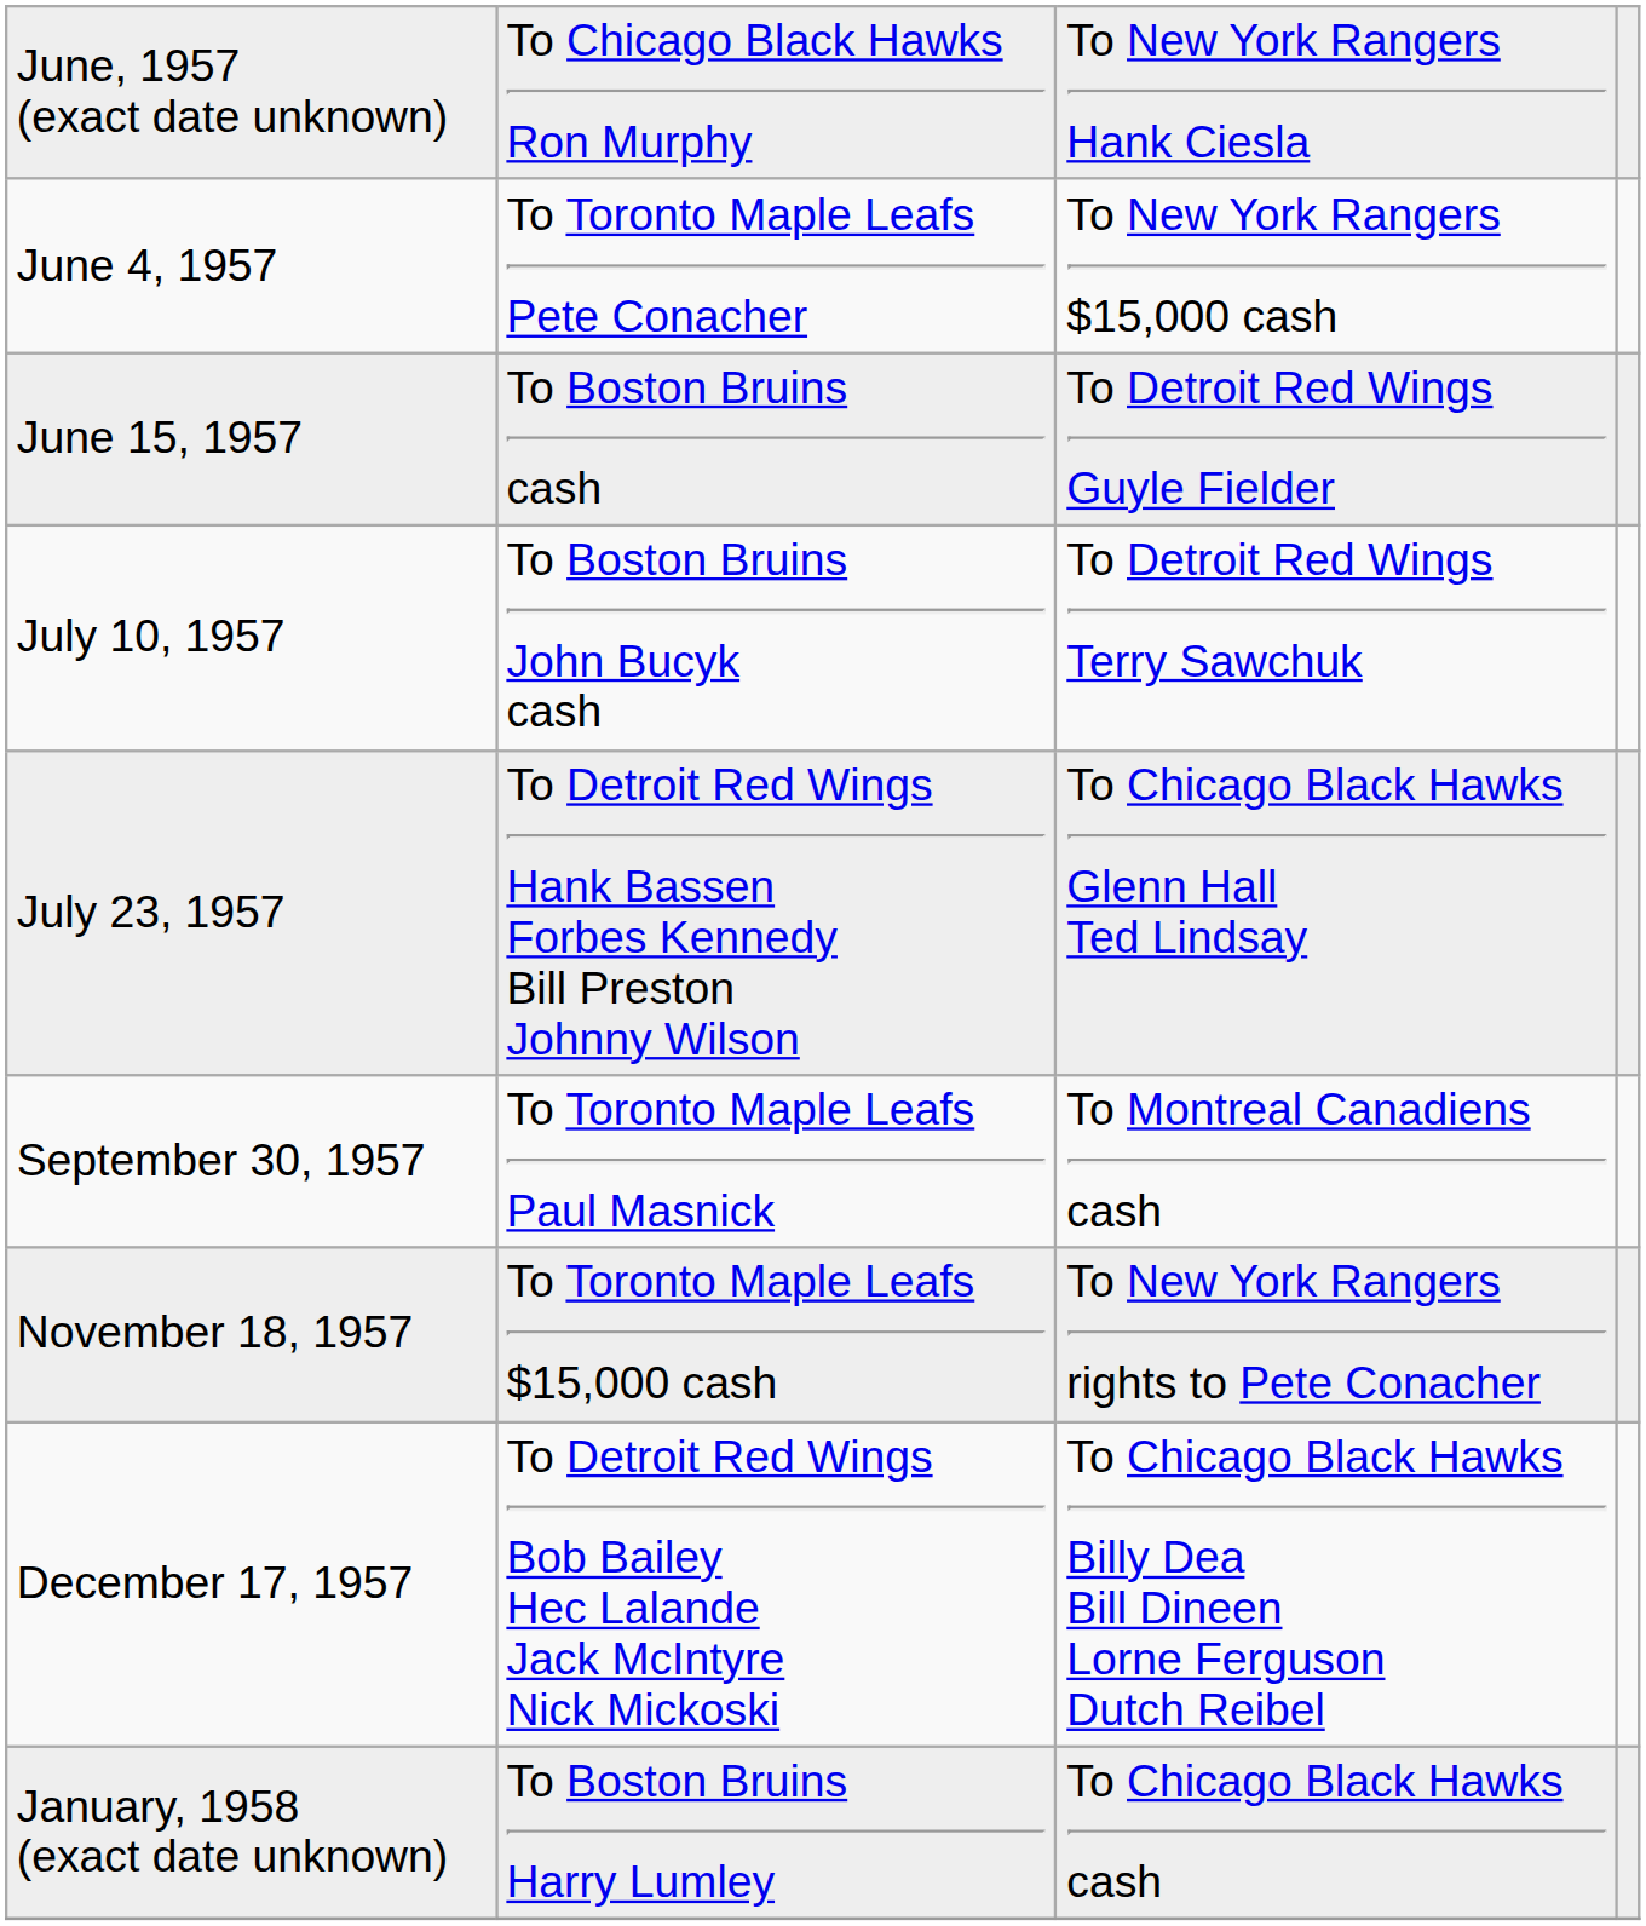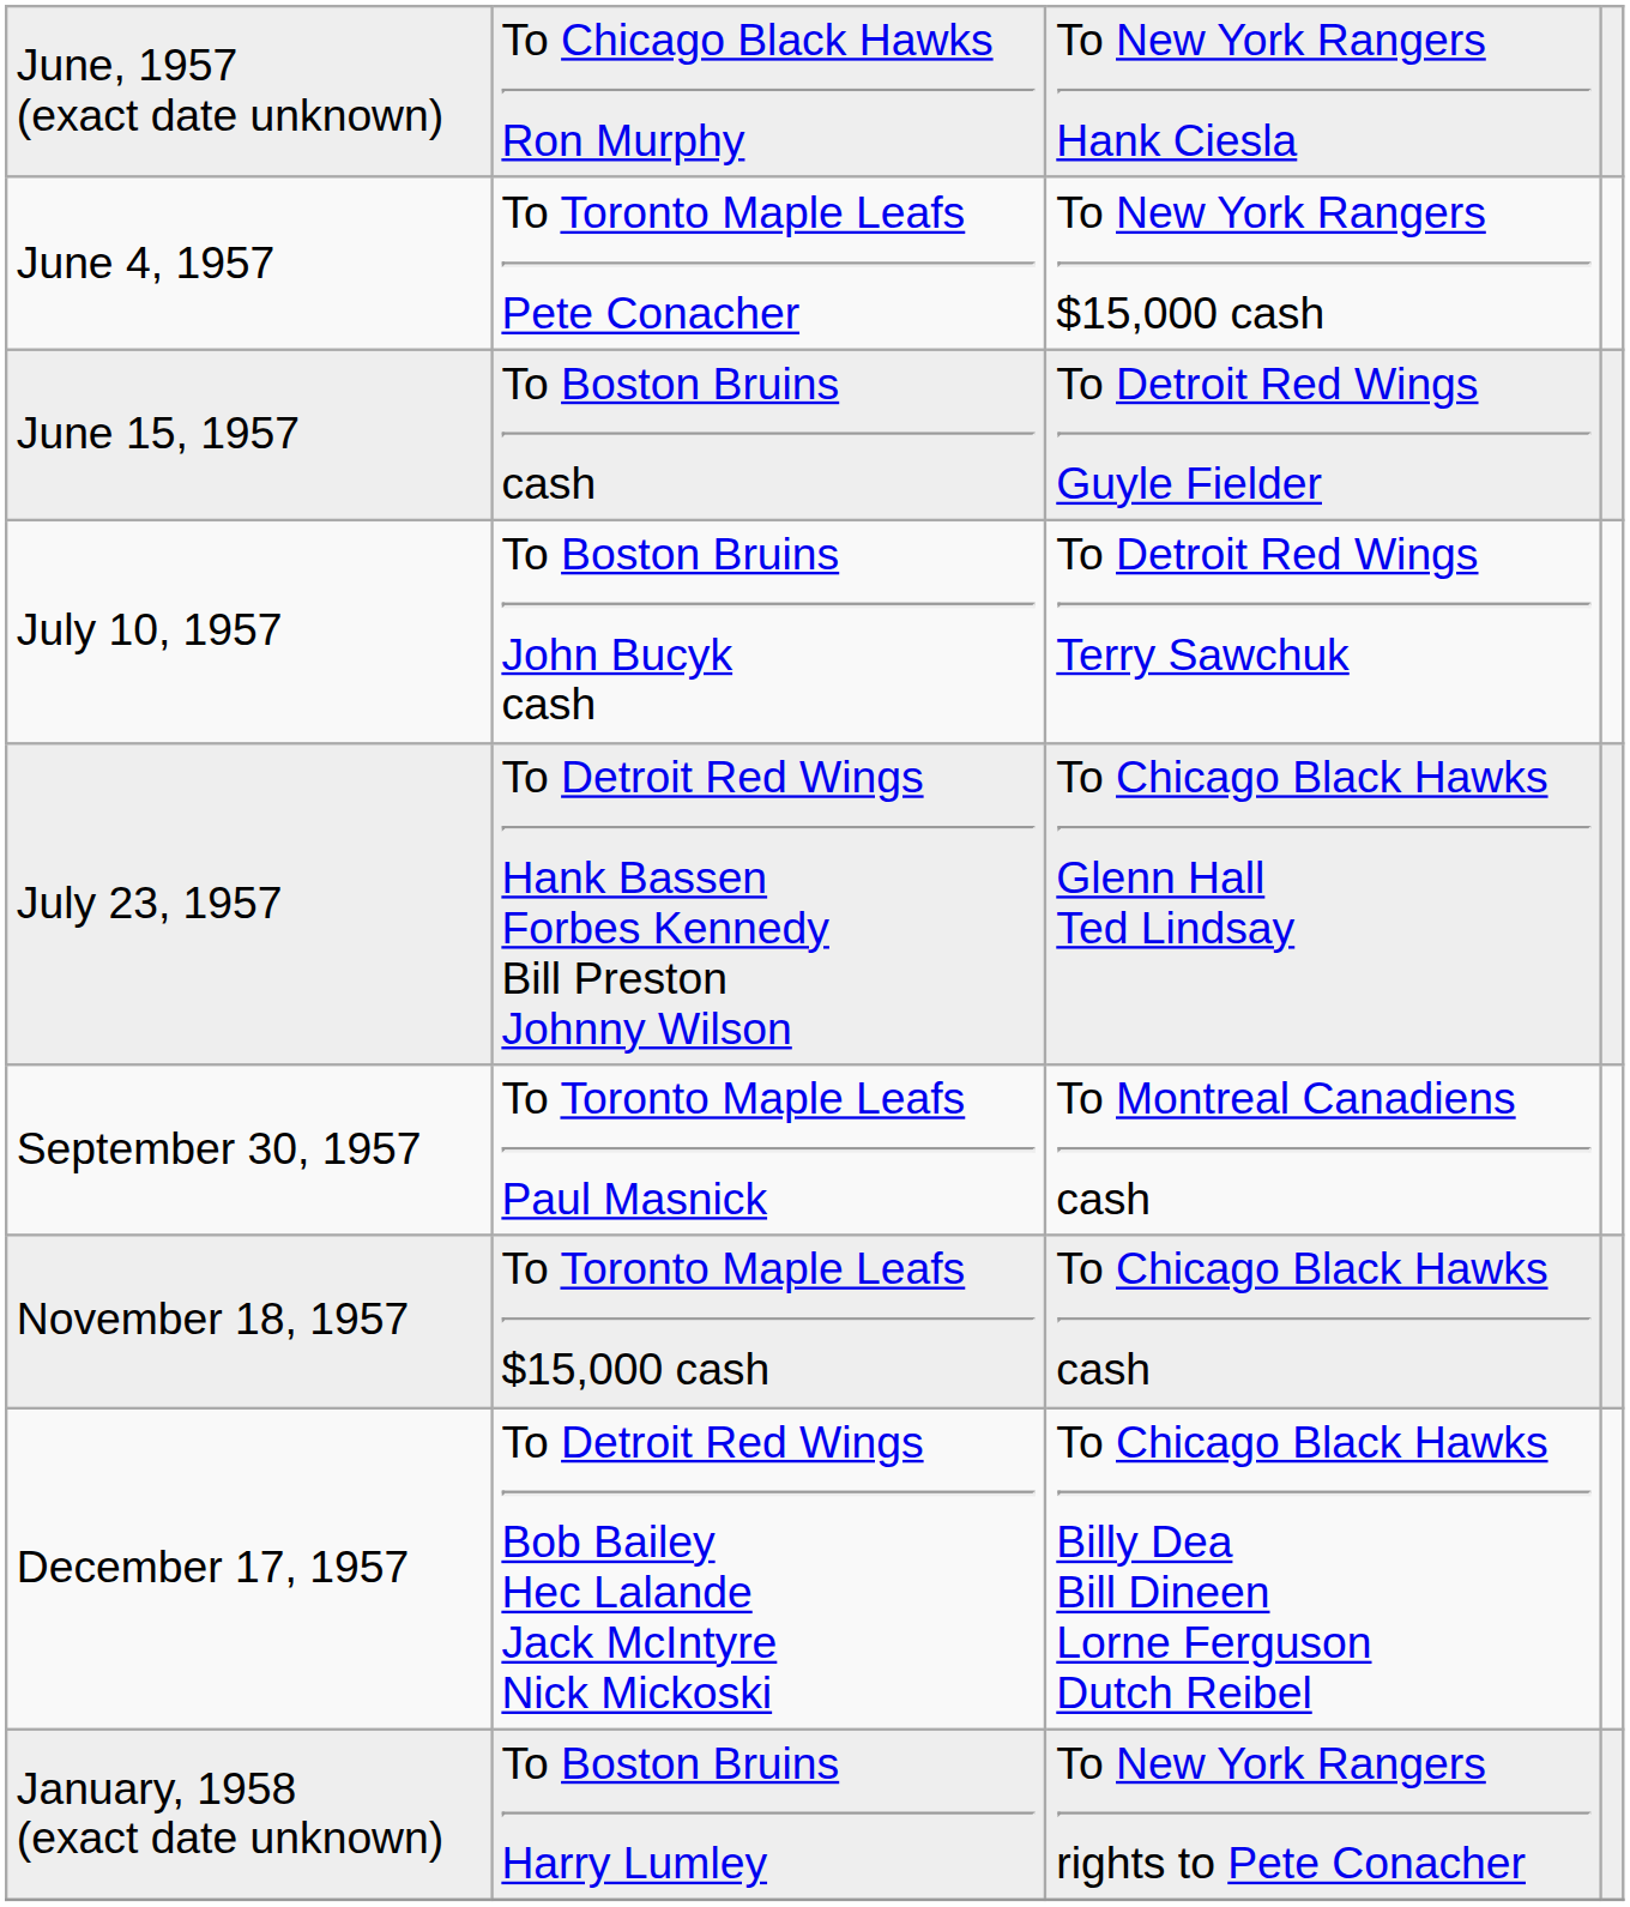November 18, 1957 | column 3: To New York Rangers rights to Pete Conacher -> To Chicago Black Hawks cash
January, 1958 (exact date unknown) | column 3: To Chicago Black Hawks cash -> To New York Rangers rights to Pete Conacher
